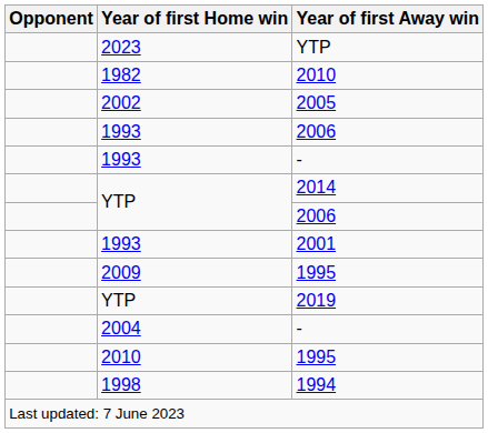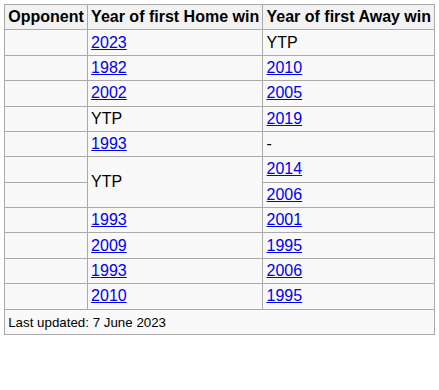rows swapped: 1993 / 2006 <-> 2019
- row: 2004 | -
- row: 1998 | 1994
